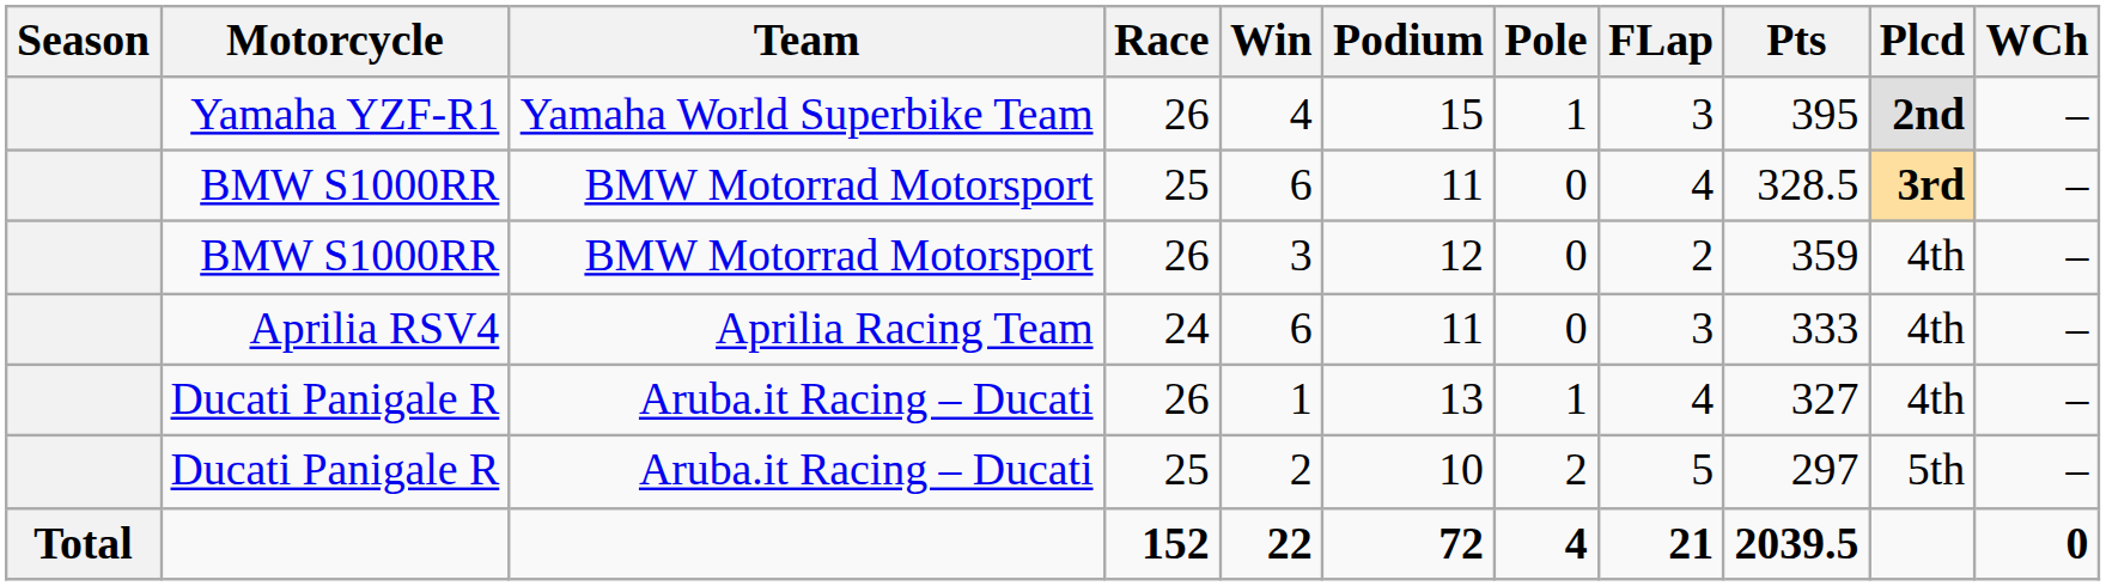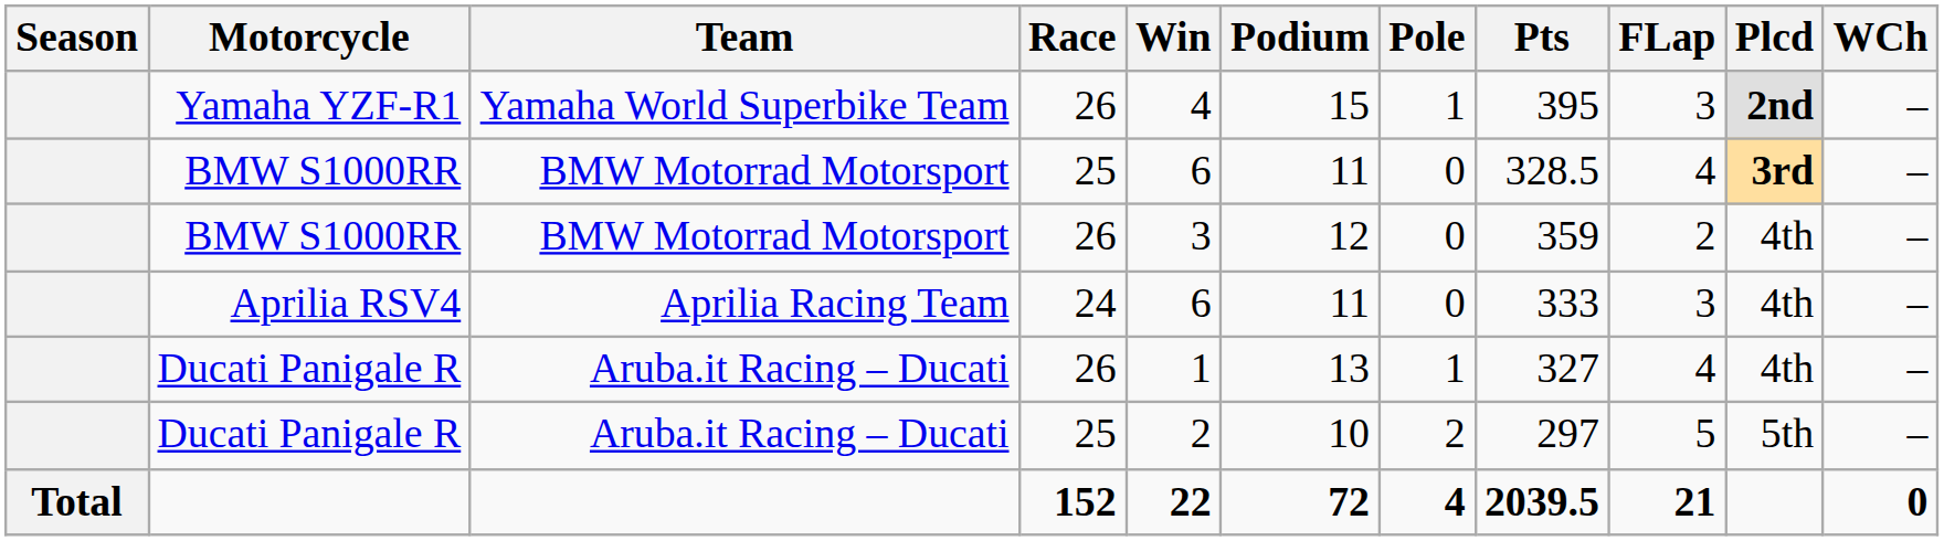columns swapped: FLap <-> Pts
